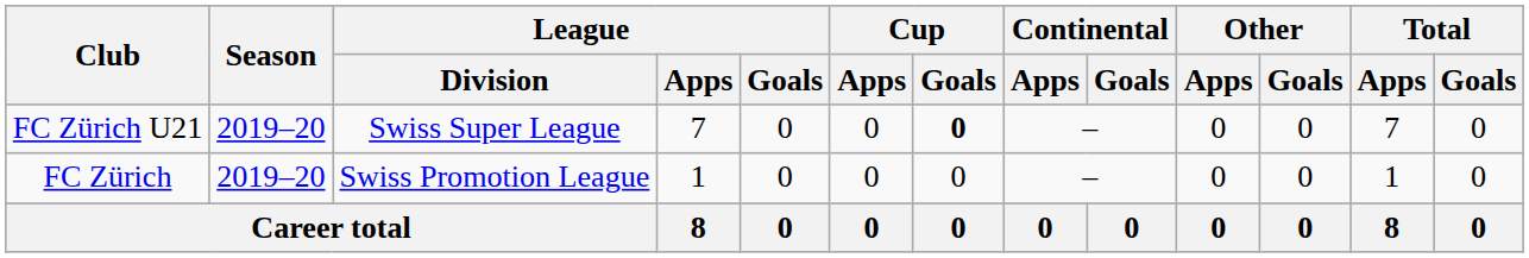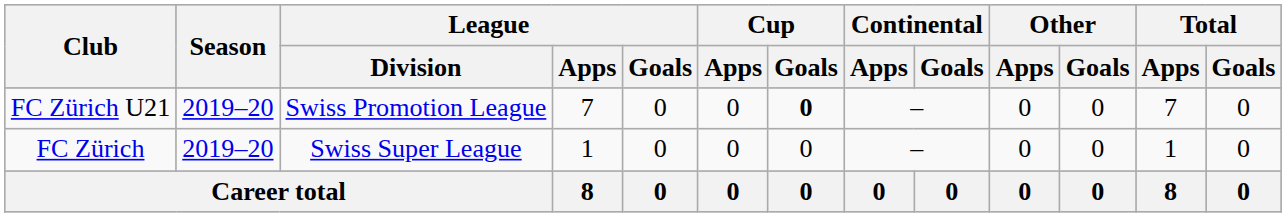FC Zürich U21 | League / Division: Swiss Super League -> Swiss Promotion League
FC Zürich | League / Division: Swiss Promotion League -> Swiss Super League
